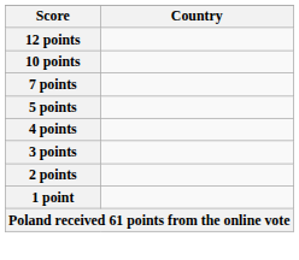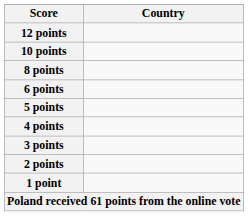+ row: 8 points
- row: 7 points
+ row: 6 points
